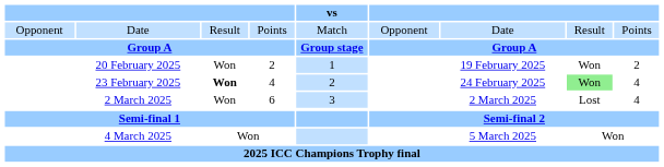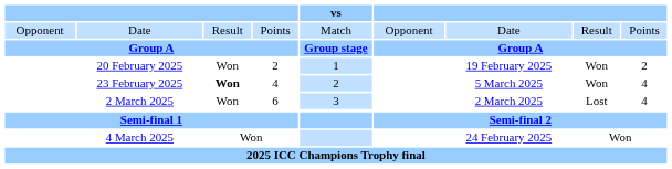23 February 2025 | column 7: 24 February 2025 -> 5 March 2025
23 February 2025 | column 8: lightgreen background -> no background
4 March 2025 | column 7: 5 March 2025 -> 24 February 2025
